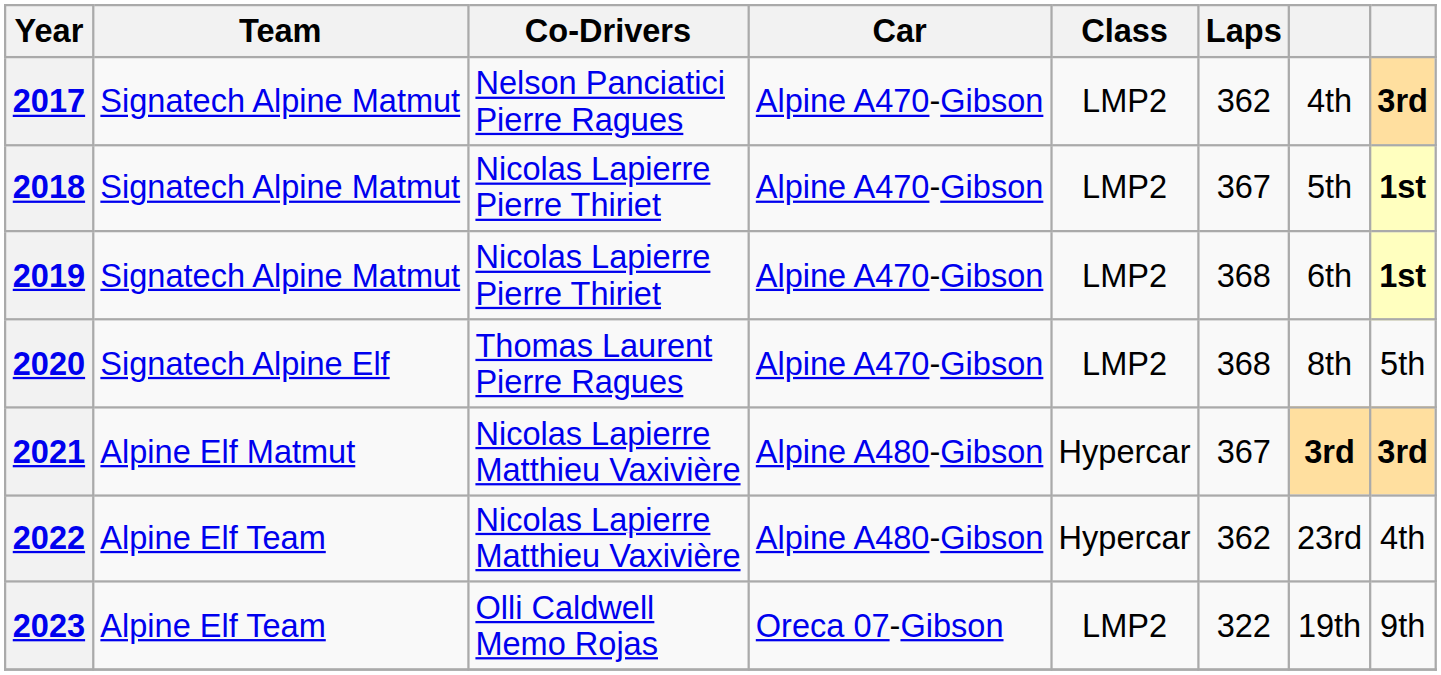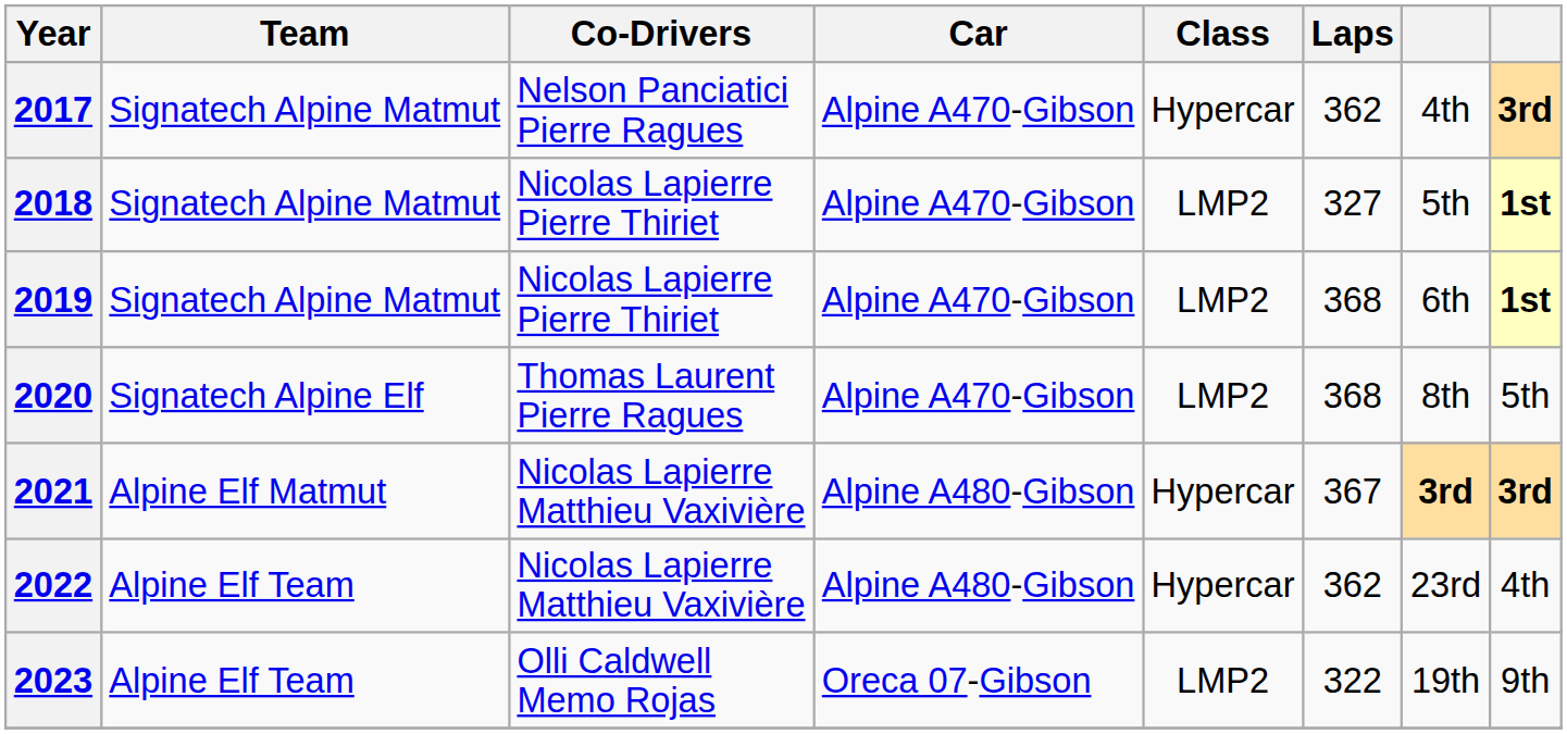2017 | Class: LMP2 -> Hypercar
2018 | Laps: 367 -> 327
